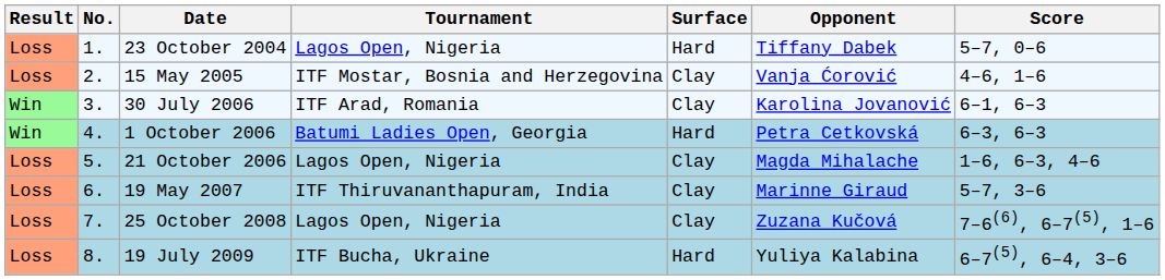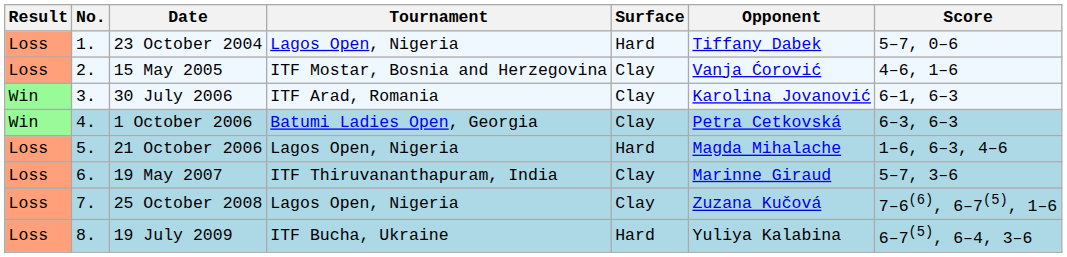1 October 2006 | Surface: Hard -> Clay
21 October 2006 | Surface: Clay -> Hard
